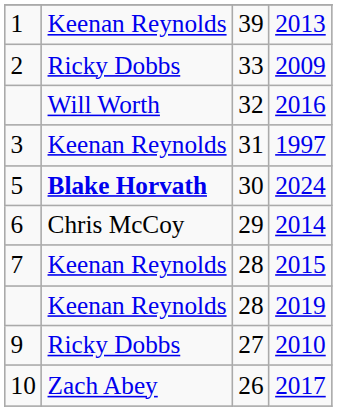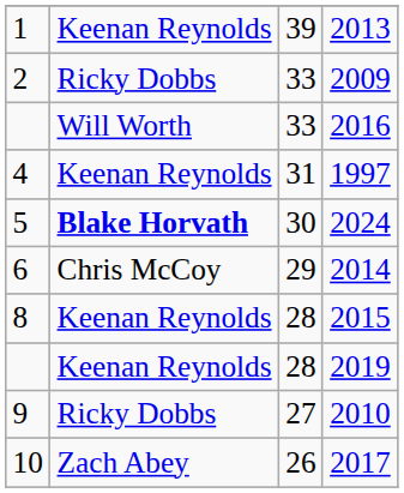2016 | column 3: 32 -> 33
1997 | column 1: 3 -> 4
2015 | column 1: 7 -> 8
